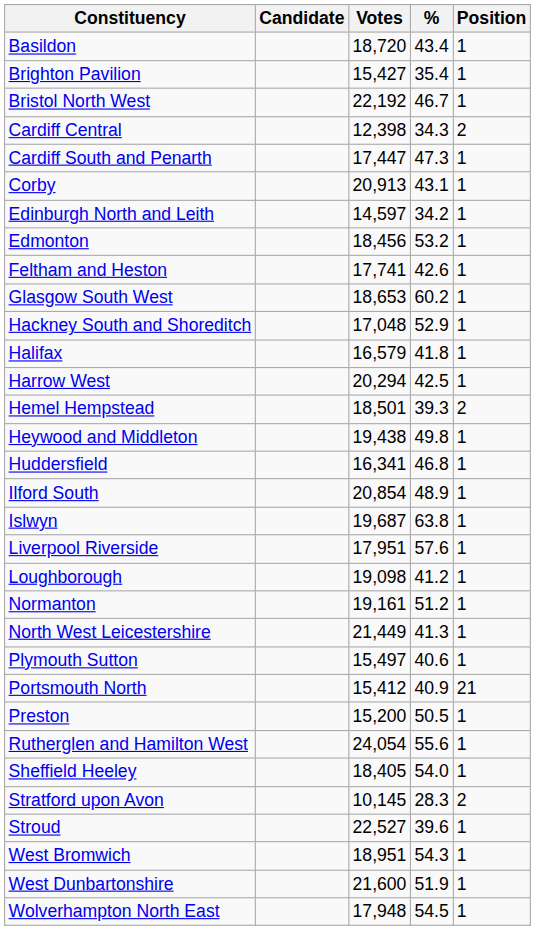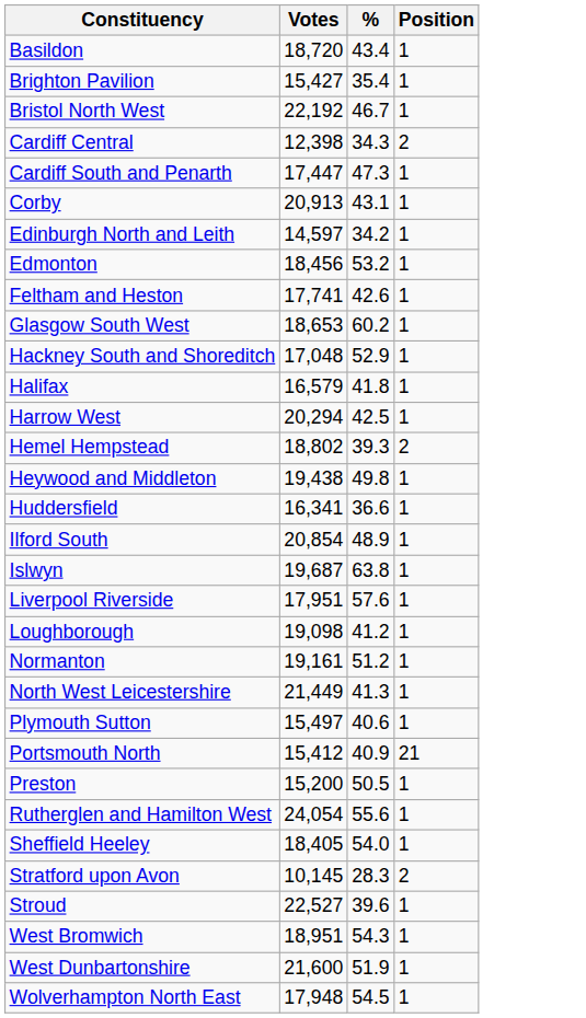- column: Candidate
Hemel Hempstead | Votes: 18,501 -> 18,802
Huddersfield | %: 46.8 -> 36.6
